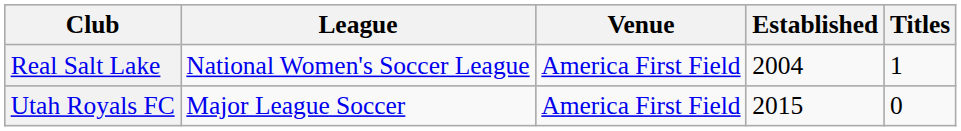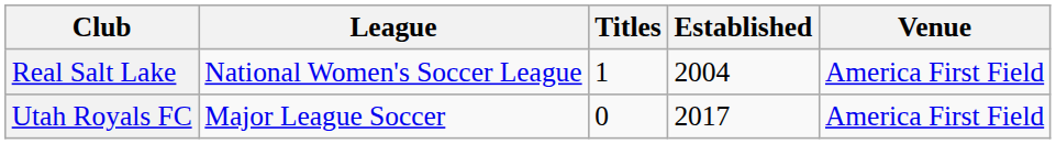columns swapped: Venue <-> Titles
Utah Royals FC | Established: 2015 -> 2017
